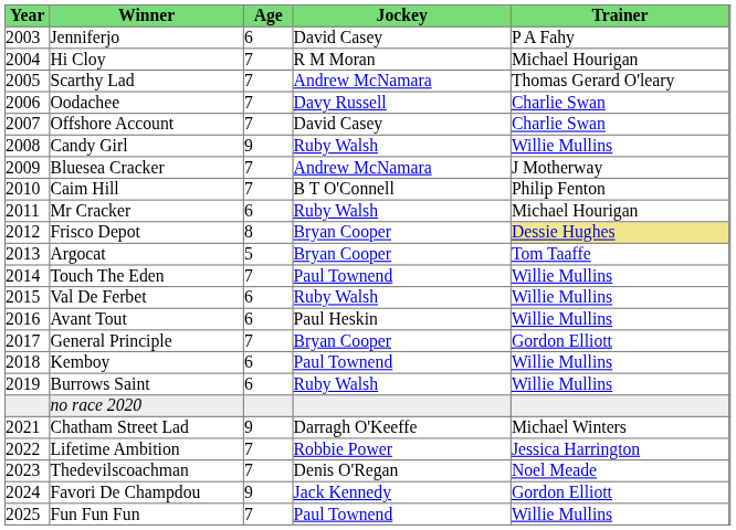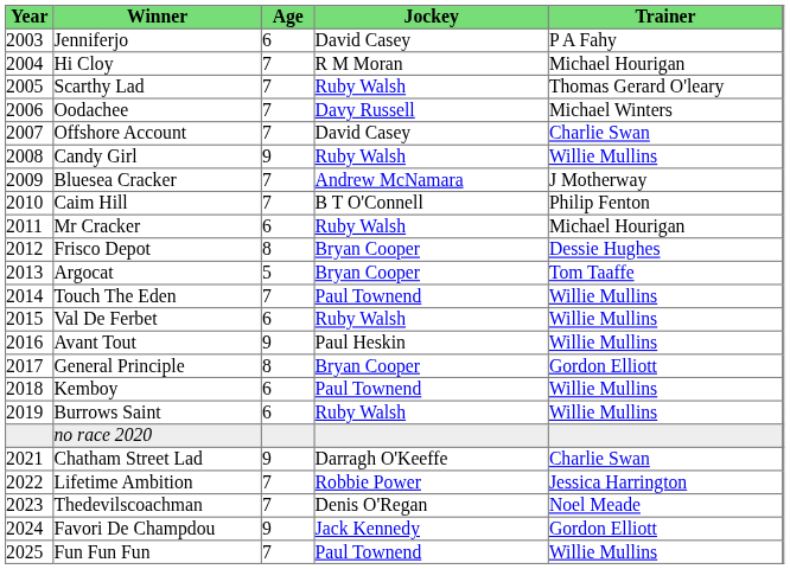Scarthy Lad | Jockey: Andrew McNamara -> Ruby Walsh
Oodachee | Trainer: Charlie Swan -> Michael Winters
Frisco Depot | Trainer: khaki background -> no background
Avant Tout | Age: 6 -> 9
General Principle | Age: 7 -> 8
Chatham Street Lad | Trainer: Michael Winters -> Charlie Swan
